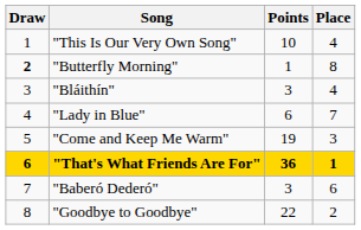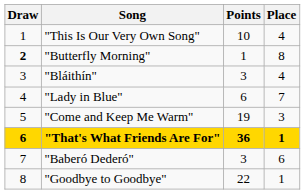"Goodbye to Goodbye" | Place: 2 -> 1
